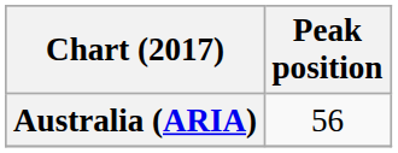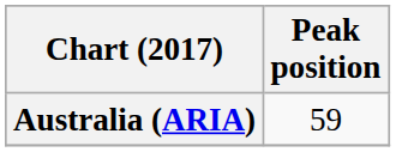Australia (ARIA) | Peak position: 56 -> 59
